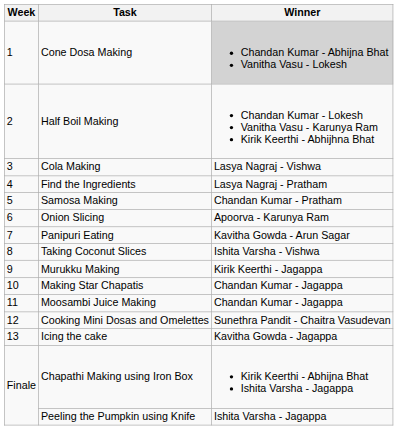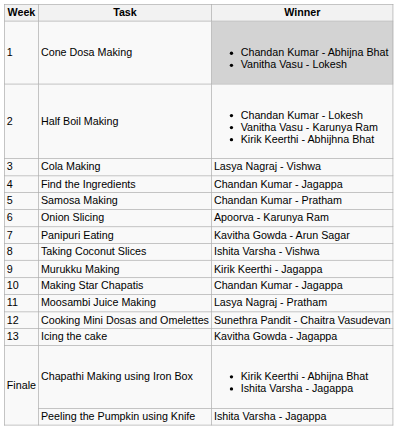Find the Ingredients | Winner: Lasya Nagraj - Pratham -> Chandan Kumar - Jagappa
Moosambi Juice Making | Winner: Chandan Kumar - Jagappa -> Lasya Nagraj - Pratham
